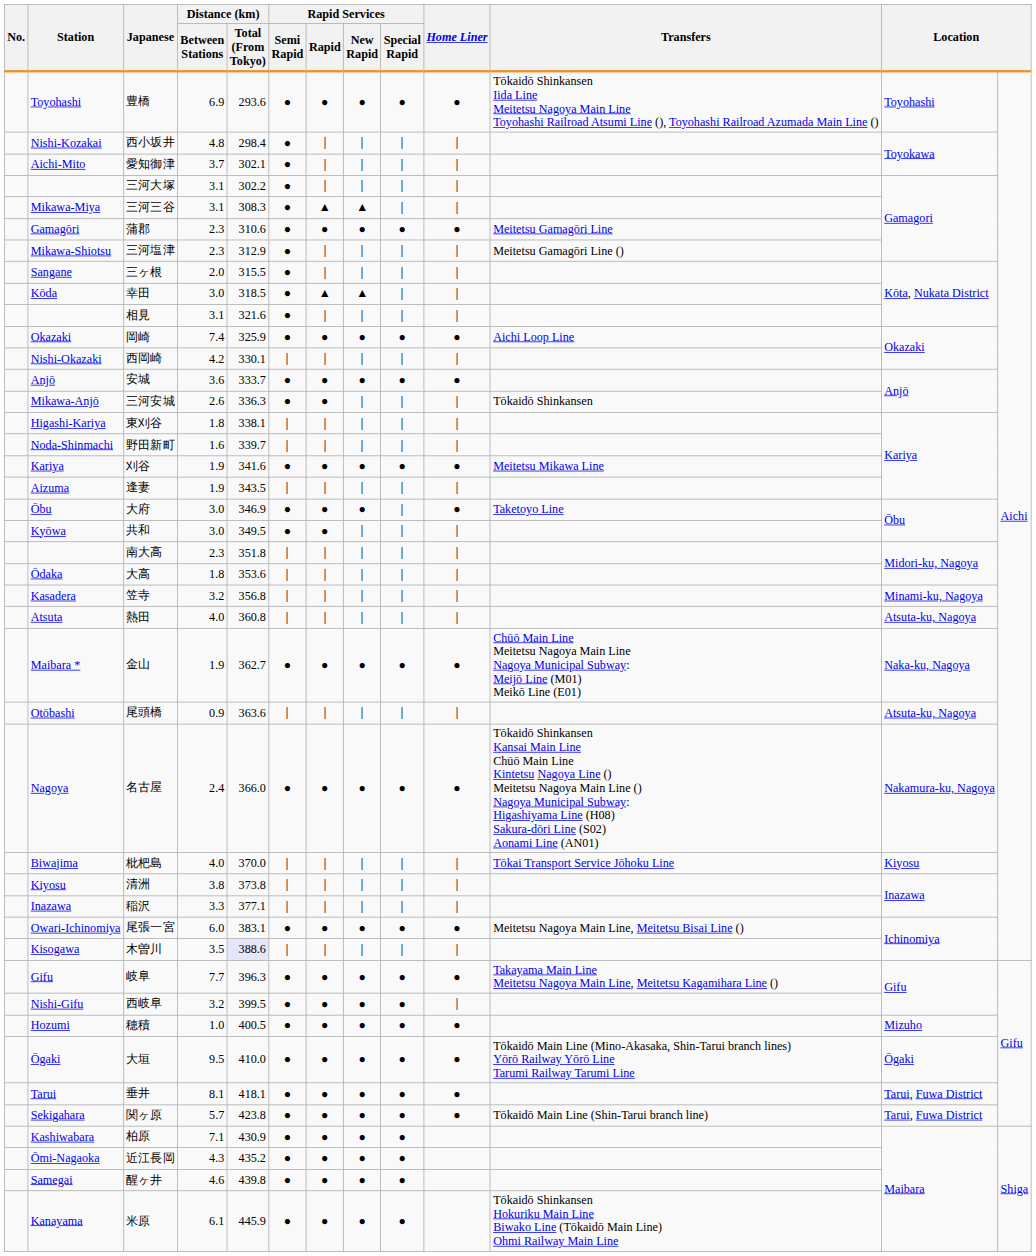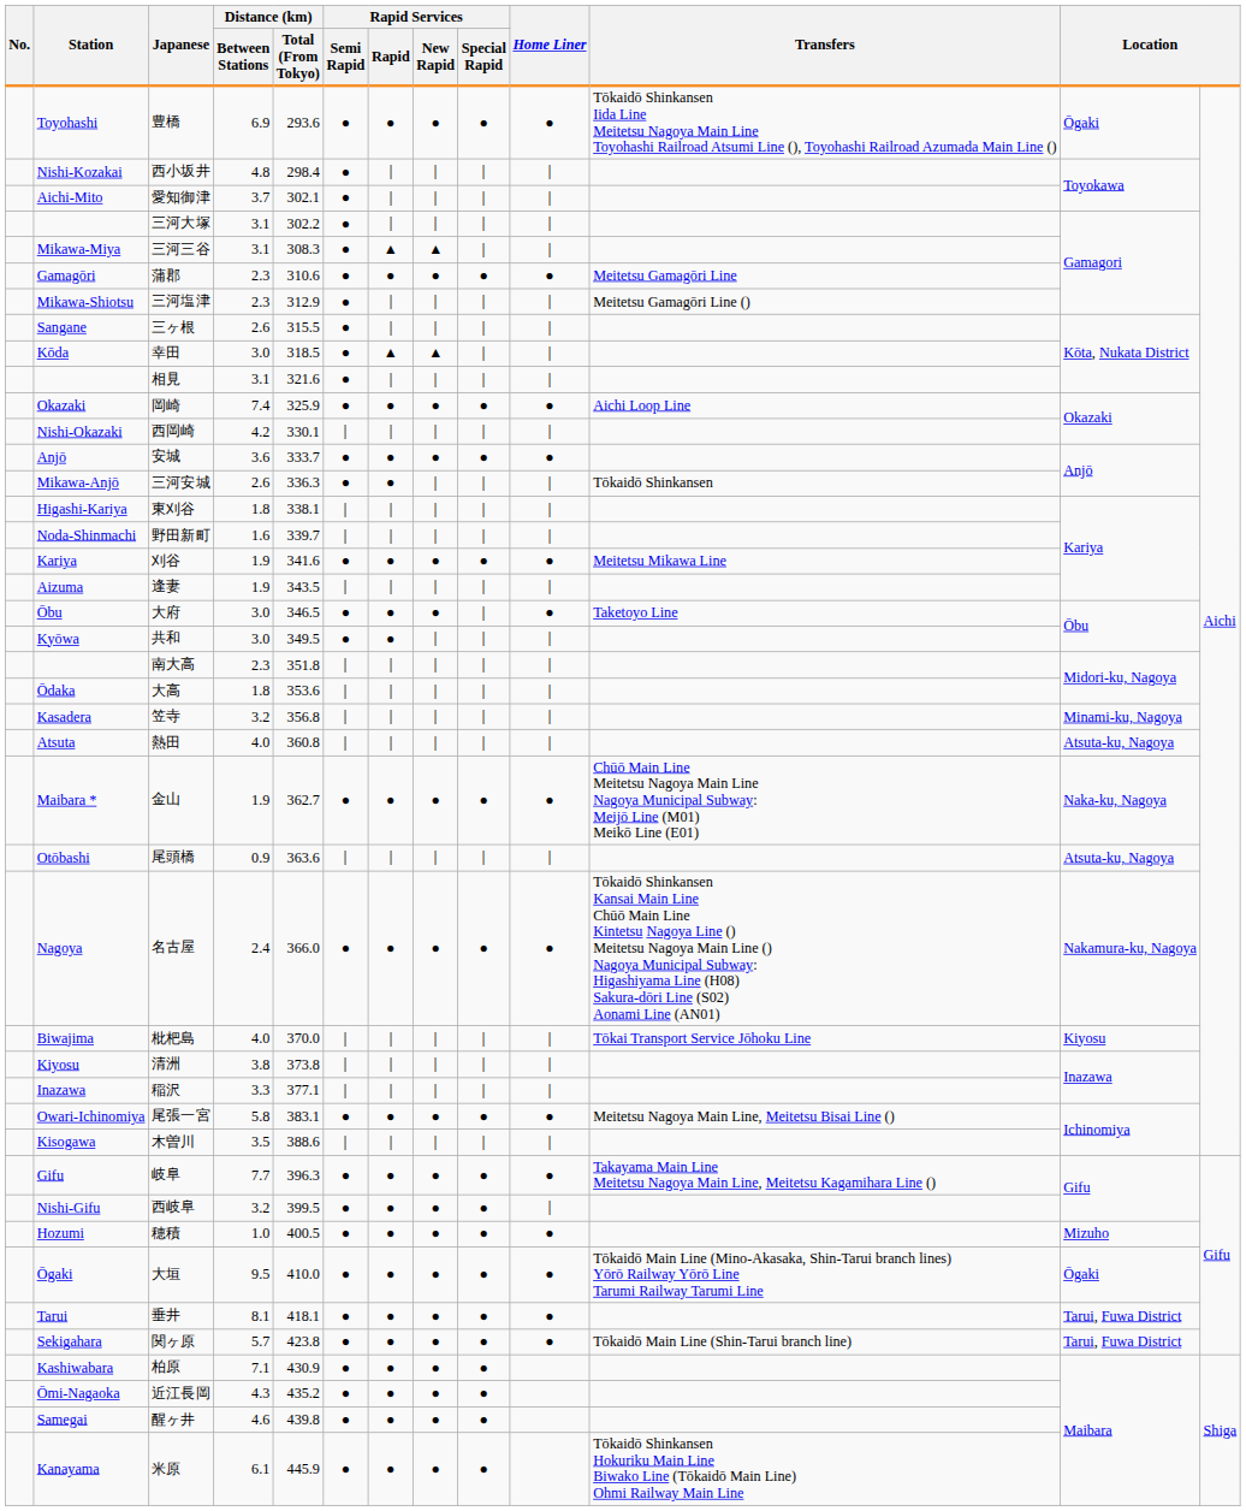豊橋 | column 12: Toyohashi -> Ōgaki
三ヶ根 | Distance (km) / Between Stations: 2.0 -> 2.6
大府 | Distance (km) / Total (From Tokyo): 346.9 -> 346.5
尾張一宮 | Distance (km) / Between Stations: 6.0 -> 5.8
木曽川 | Distance (km) / Total (From Tokyo): lavender background -> no background
